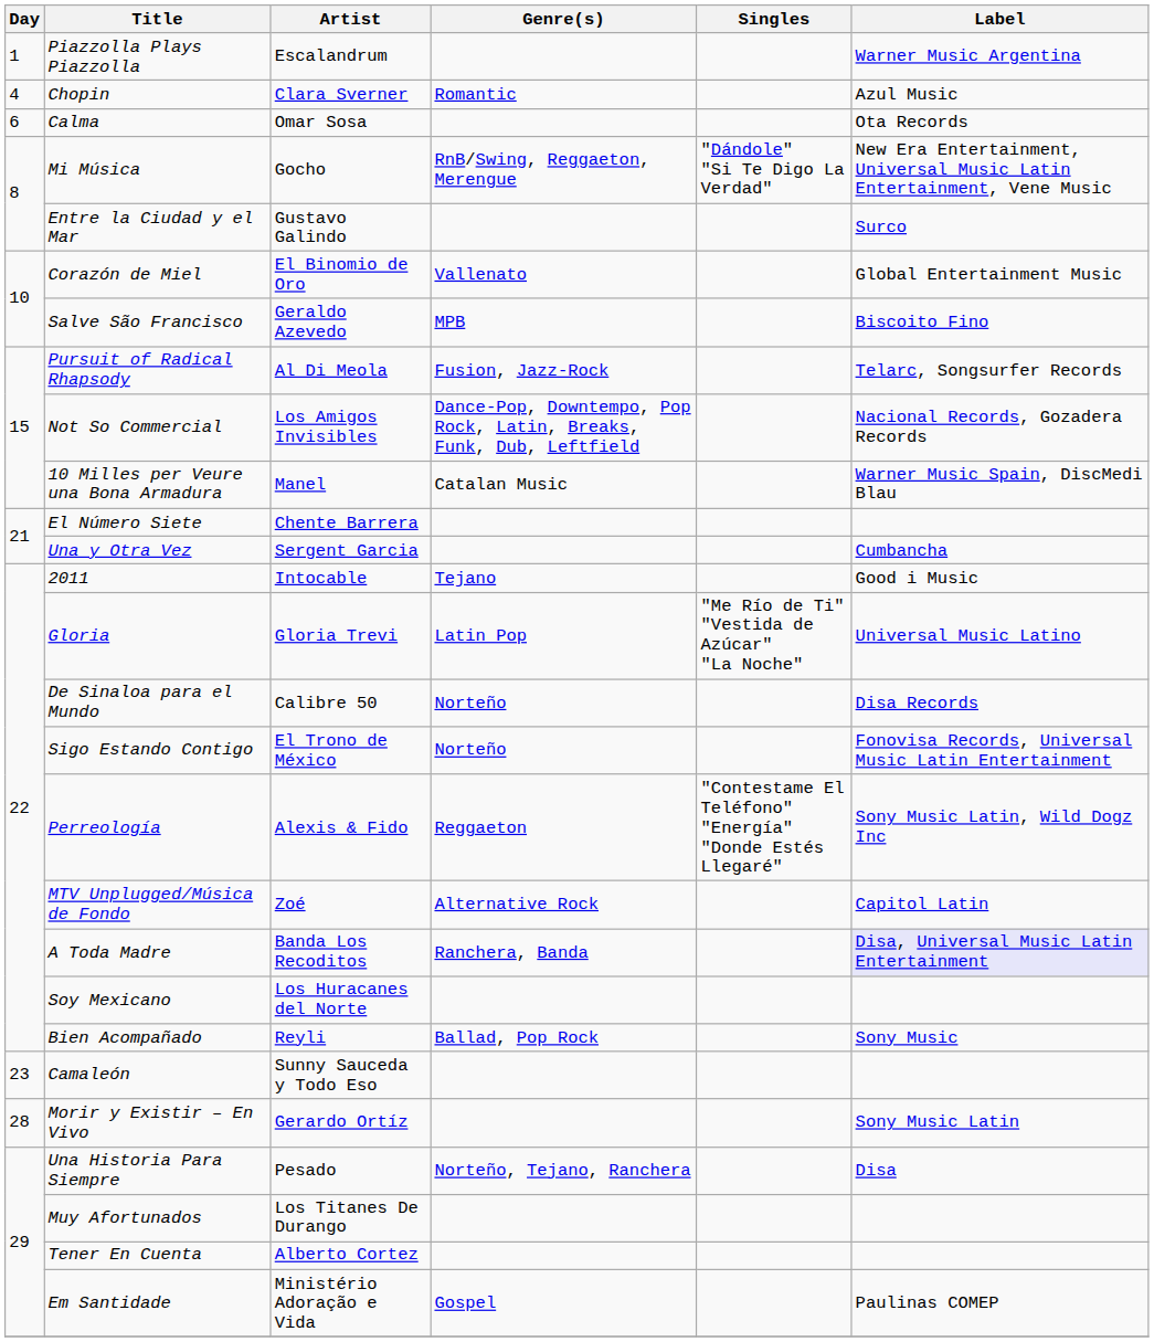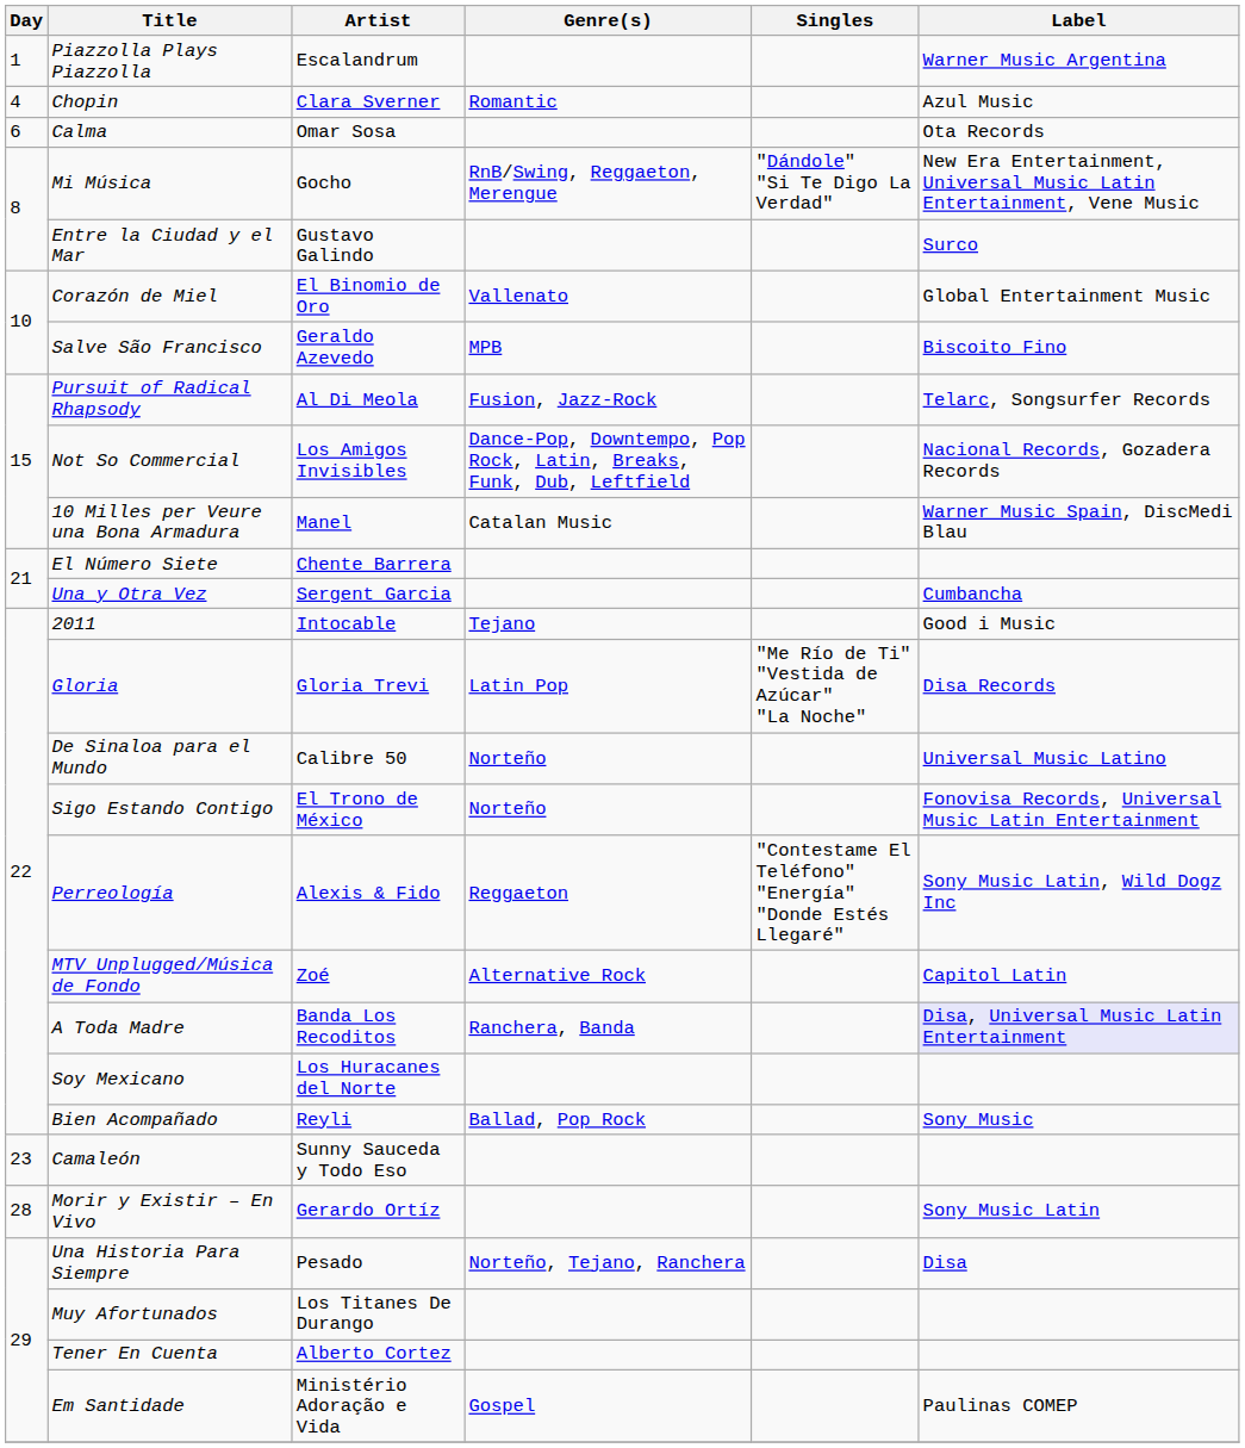Gloria | Label: Universal Music Latino -> Disa Records
De Sinaloa para el Mundo | Label: Disa Records -> Universal Music Latino
